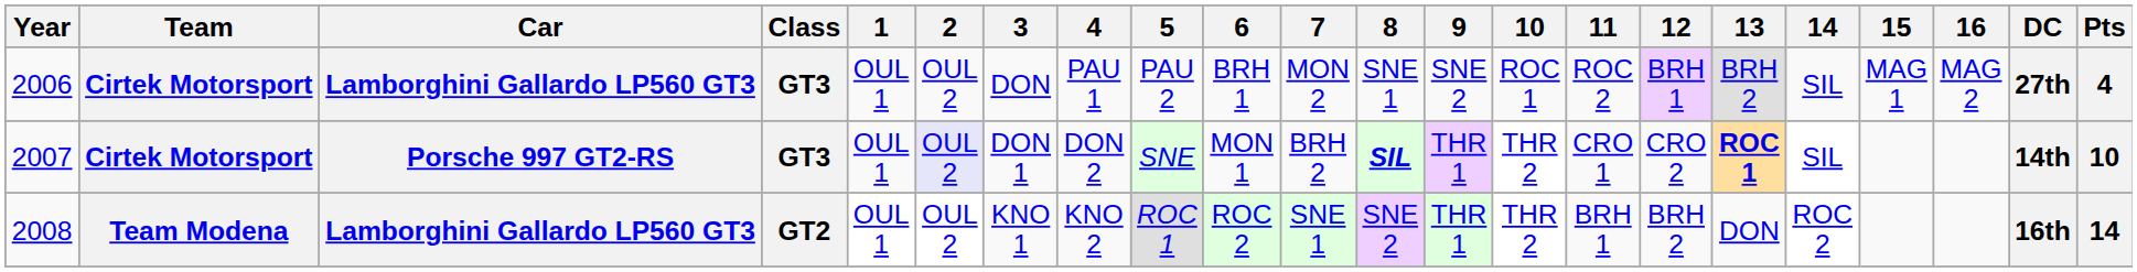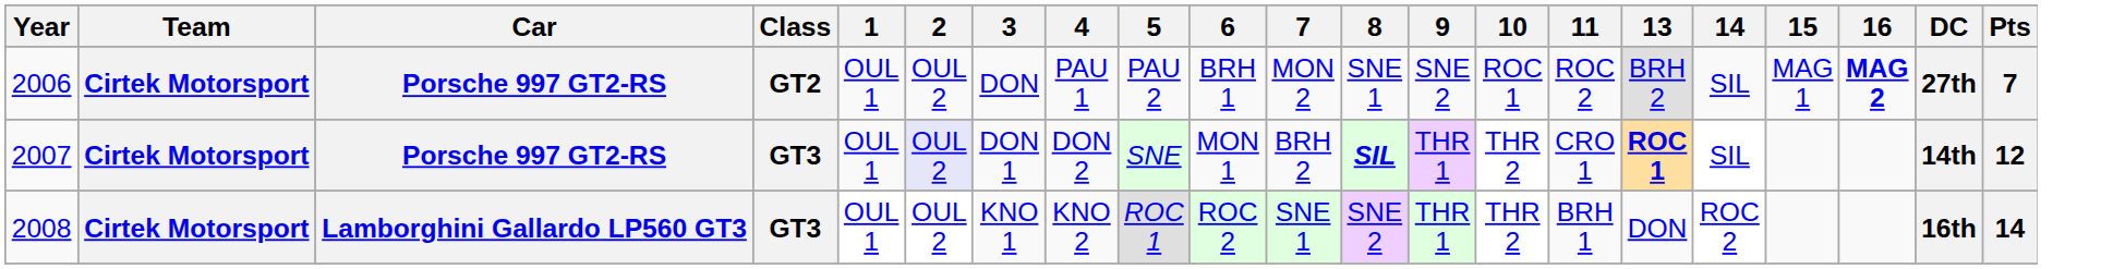- column: 12 | BRH 1 | CRO 2 | BRH 2
2006 | Car: Lamborghini Gallardo LP560 GT3 -> Porsche 997 GT2-RS
2006 | Class: GT3 -> GT2
2006 | 16: normal -> bold
2006 | Pts: 4 -> 7
2007 | Pts: 10 -> 12
2008 | Team: Team Modena -> Cirtek Motorsport
2008 | Class: GT2 -> GT3
